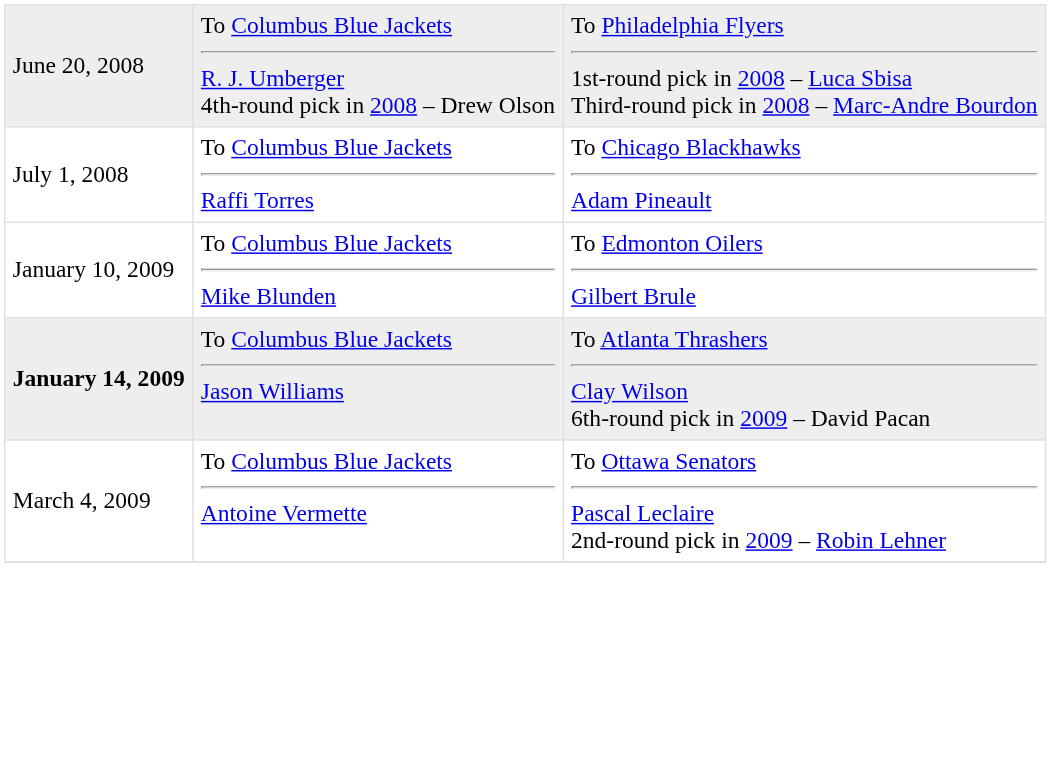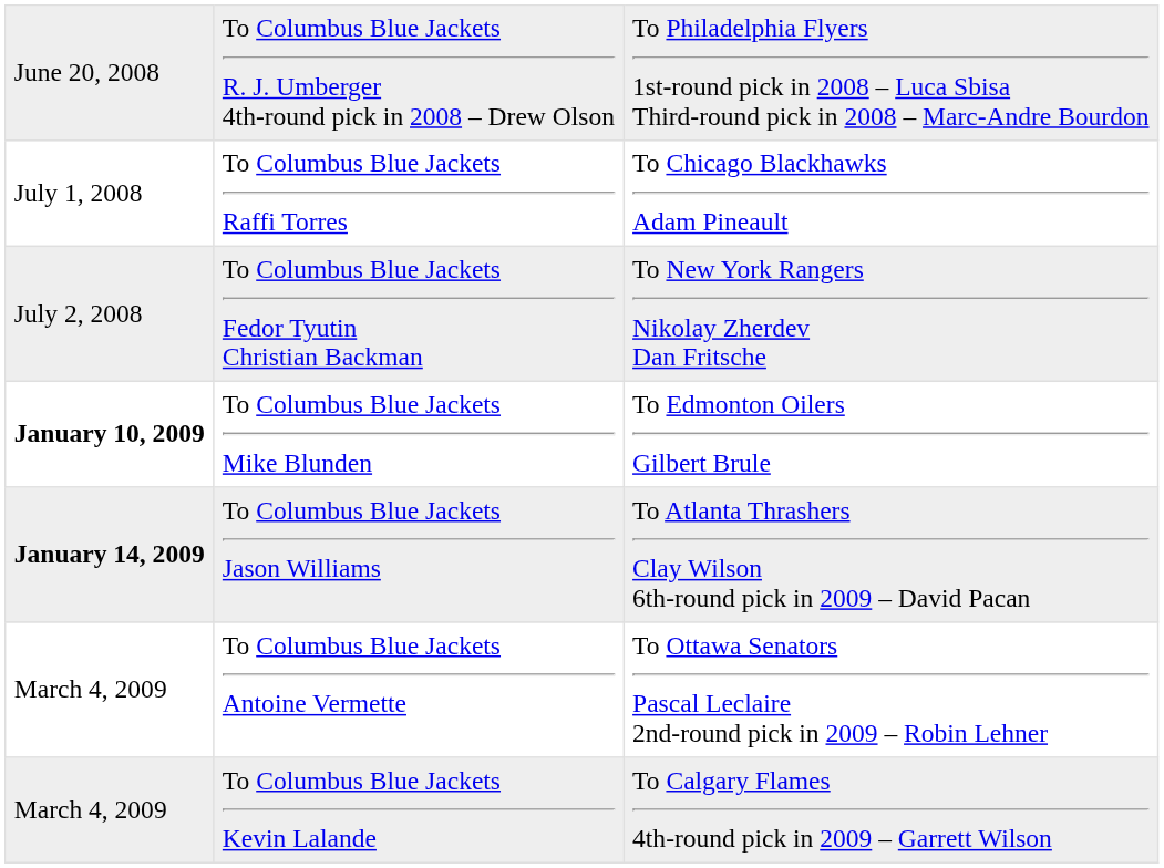+ row: July 2, 2008 | To Columbus Blue Jackets Fedor Tyutin Christian Backman | To New York Rangers Nikolay Zherdev Dan Fritsche
To Columbus Blue Jackets Mike Blunden | column 1: normal -> bold
+ row: March 4, 2009 | To Columbus Blue Jackets Kevin Lalande | To Calgary Flames 4th-round pick in 2009 – Garrett Wilson
